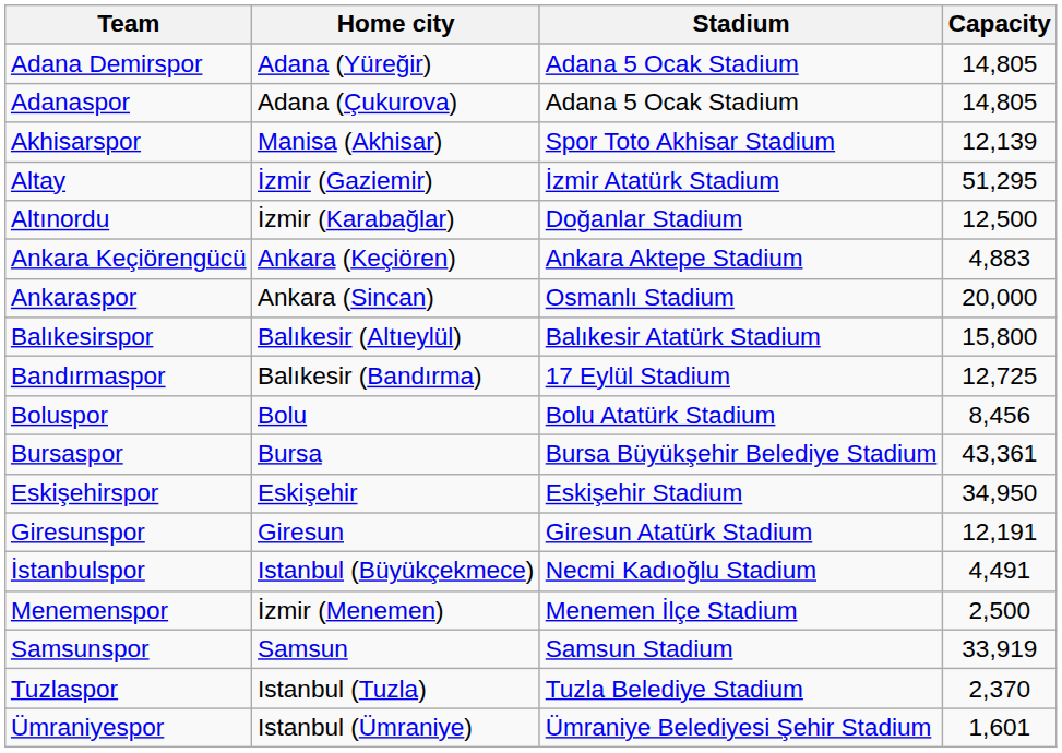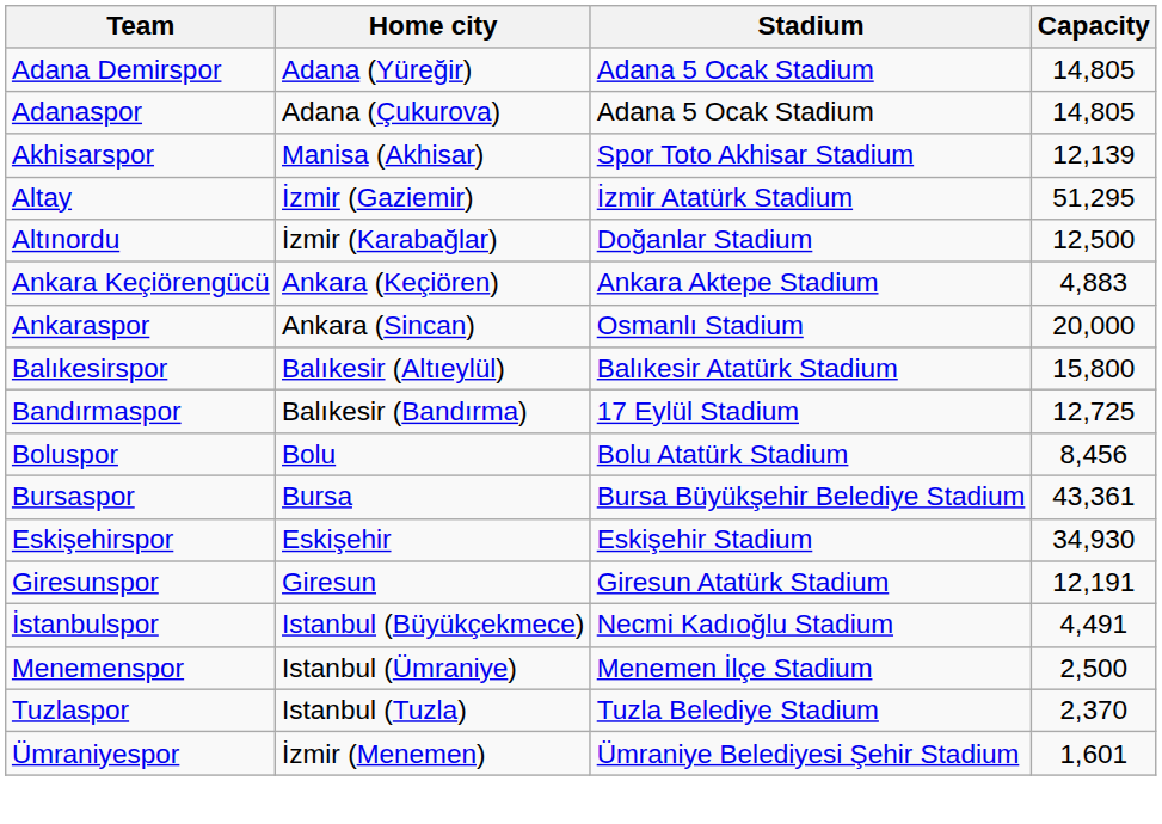Eskişehirspor | Capacity: 34,950 -> 34,930
Menemenspor | Home city: İzmir (Menemen) -> Istanbul (Ümraniye)
- row: Samsunspor | Samsun | Samsun Stadium | 33,919
Ümraniyespor | Home city: Istanbul (Ümraniye) -> İzmir (Menemen)
